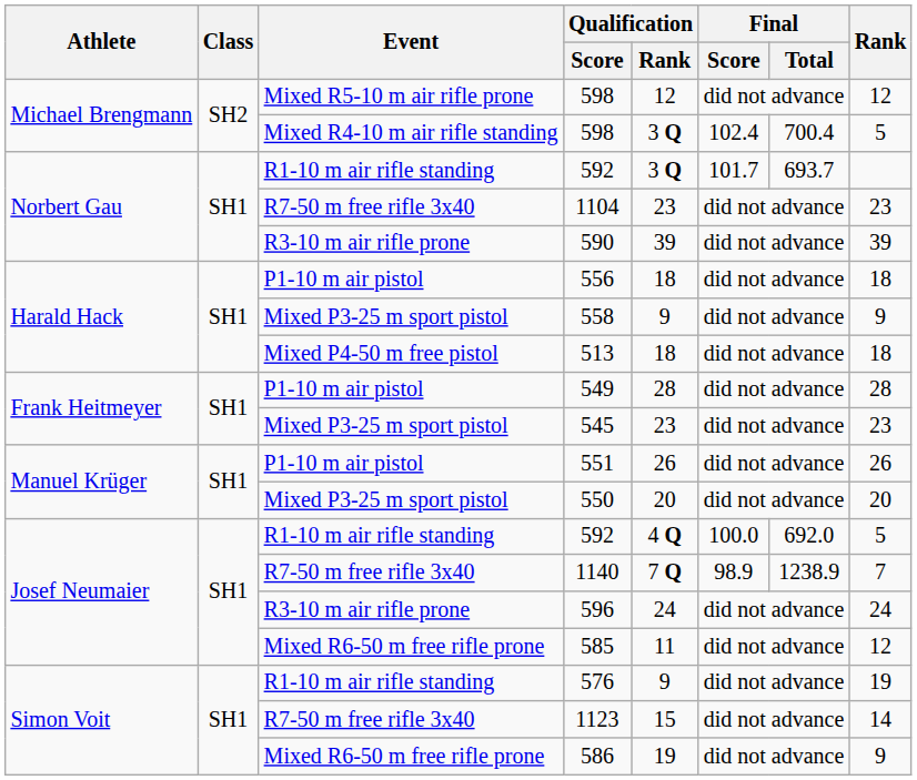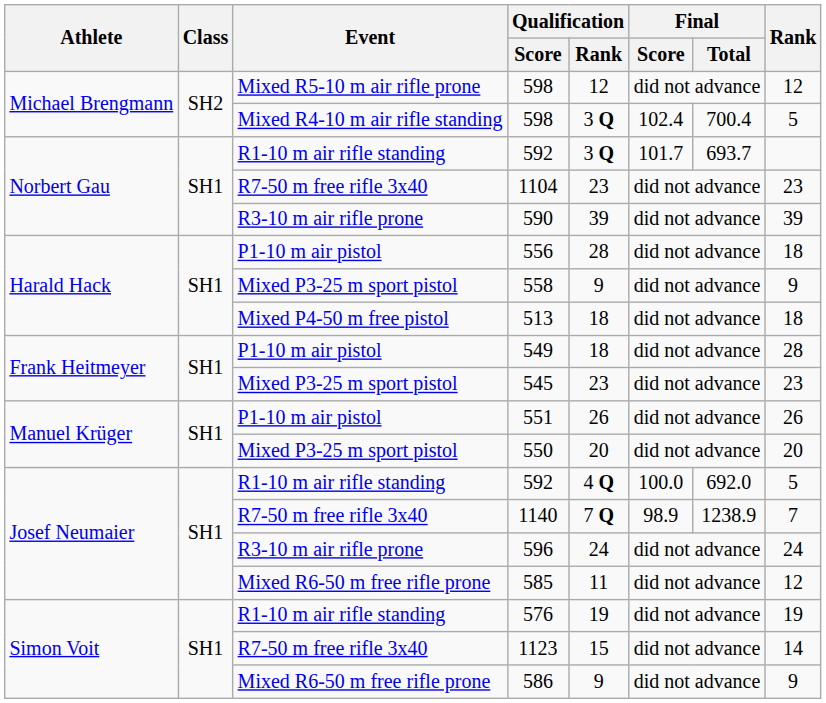556 | Qualification / Rank: 18 -> 28
549 | Qualification / Rank: 28 -> 18
576 | Qualification / Rank: 9 -> 19
586 | Qualification / Rank: 19 -> 9
